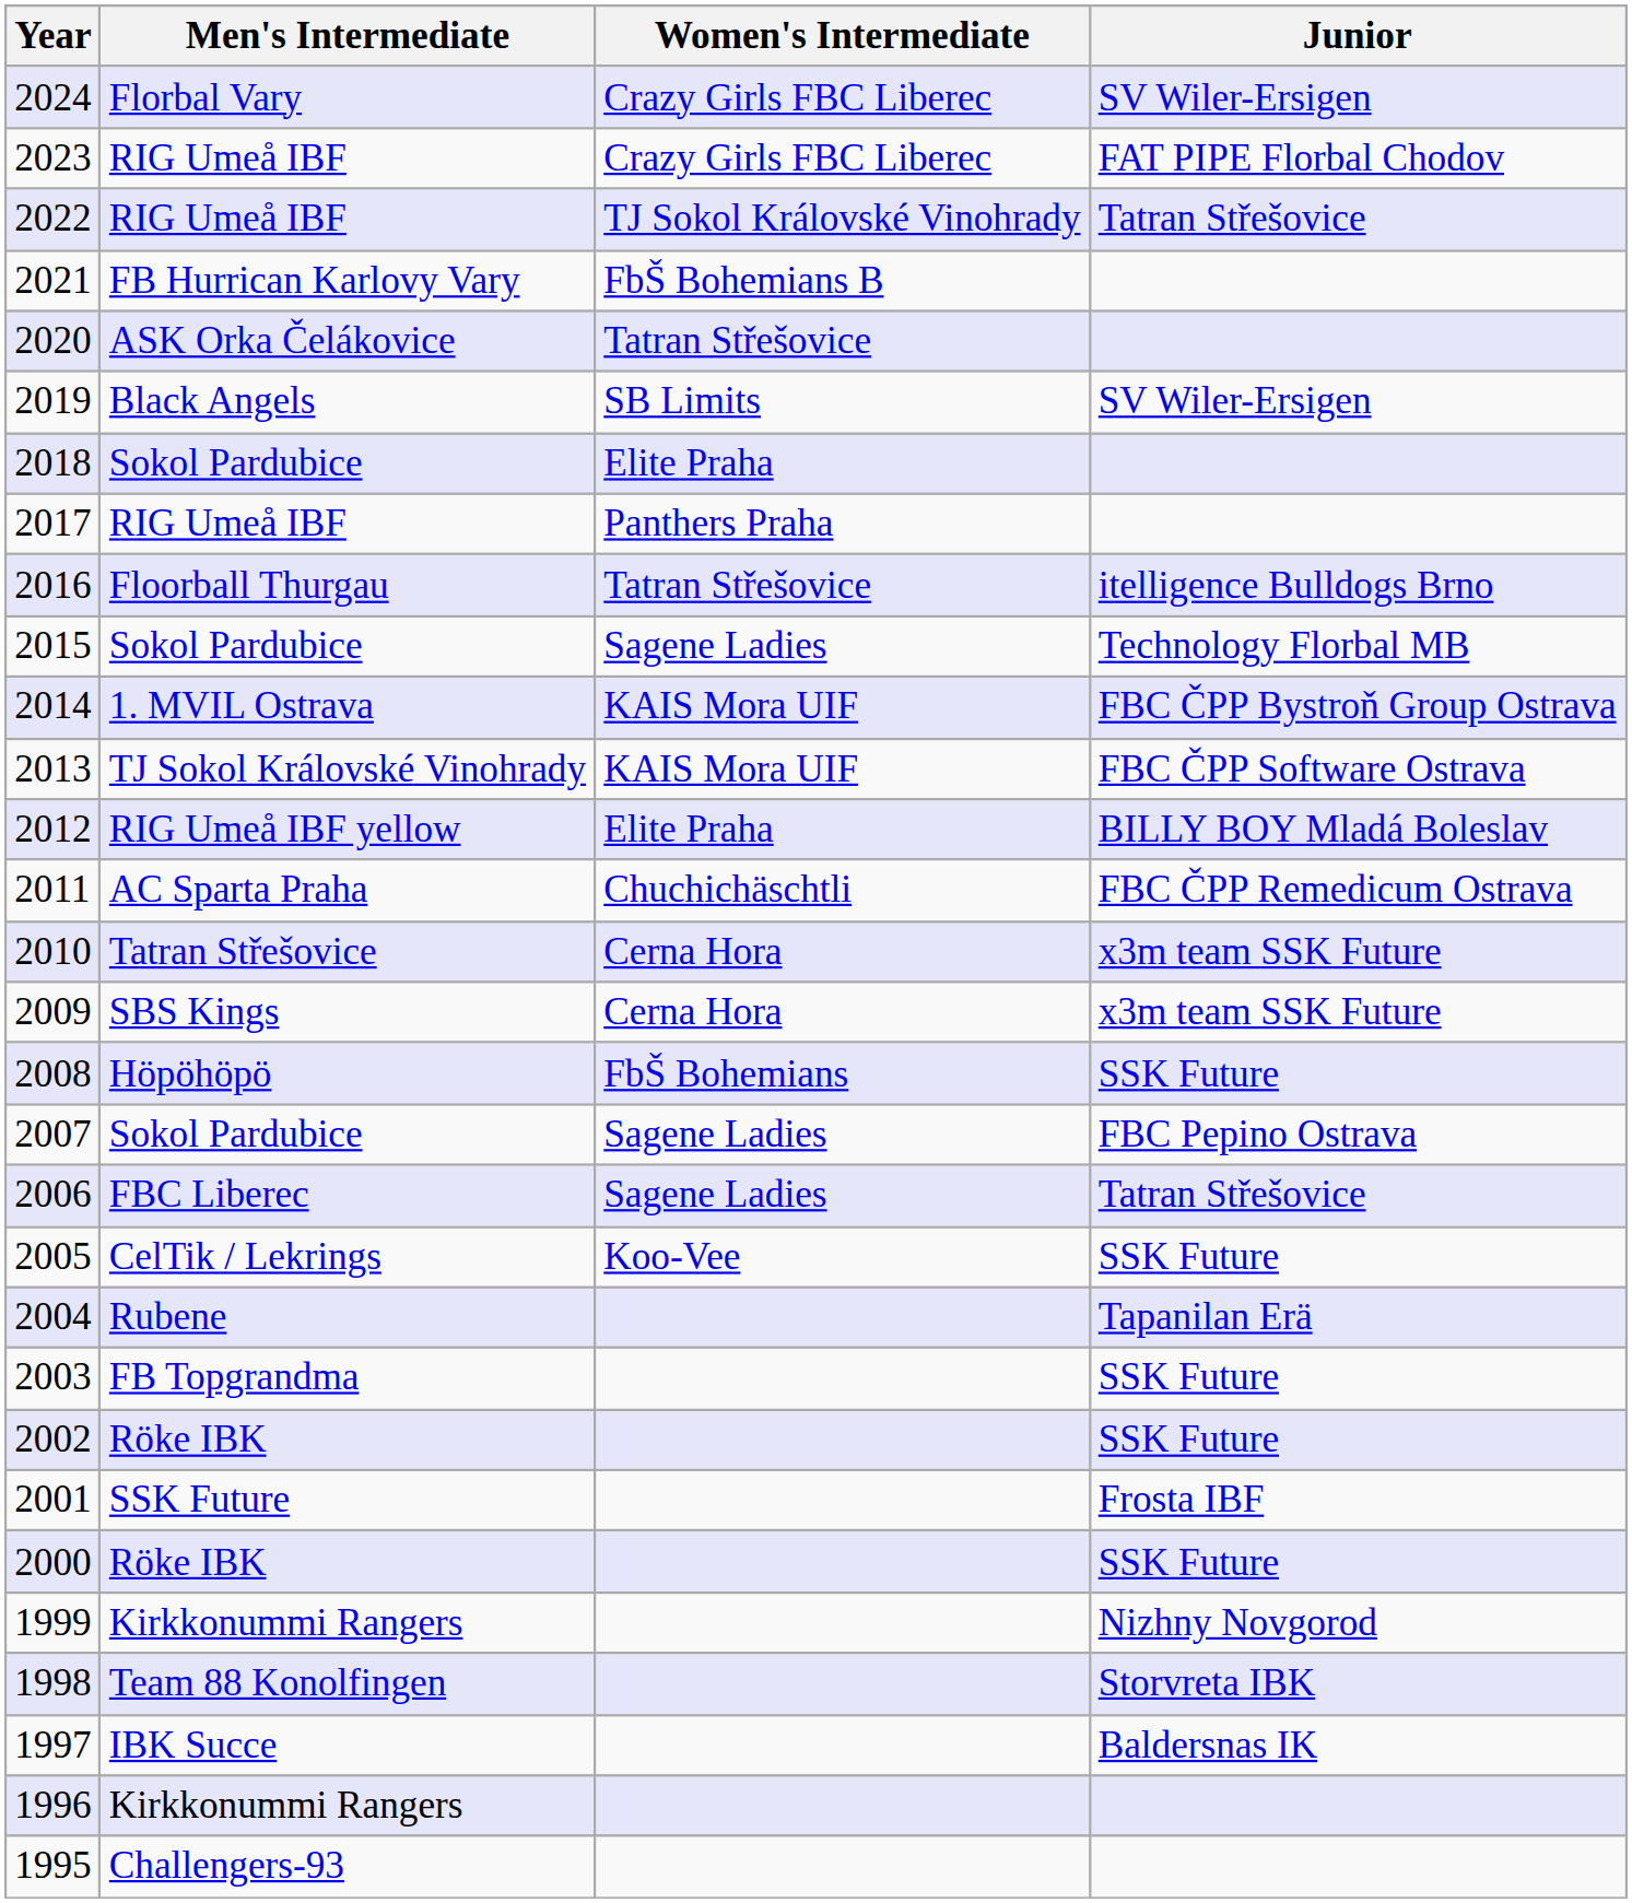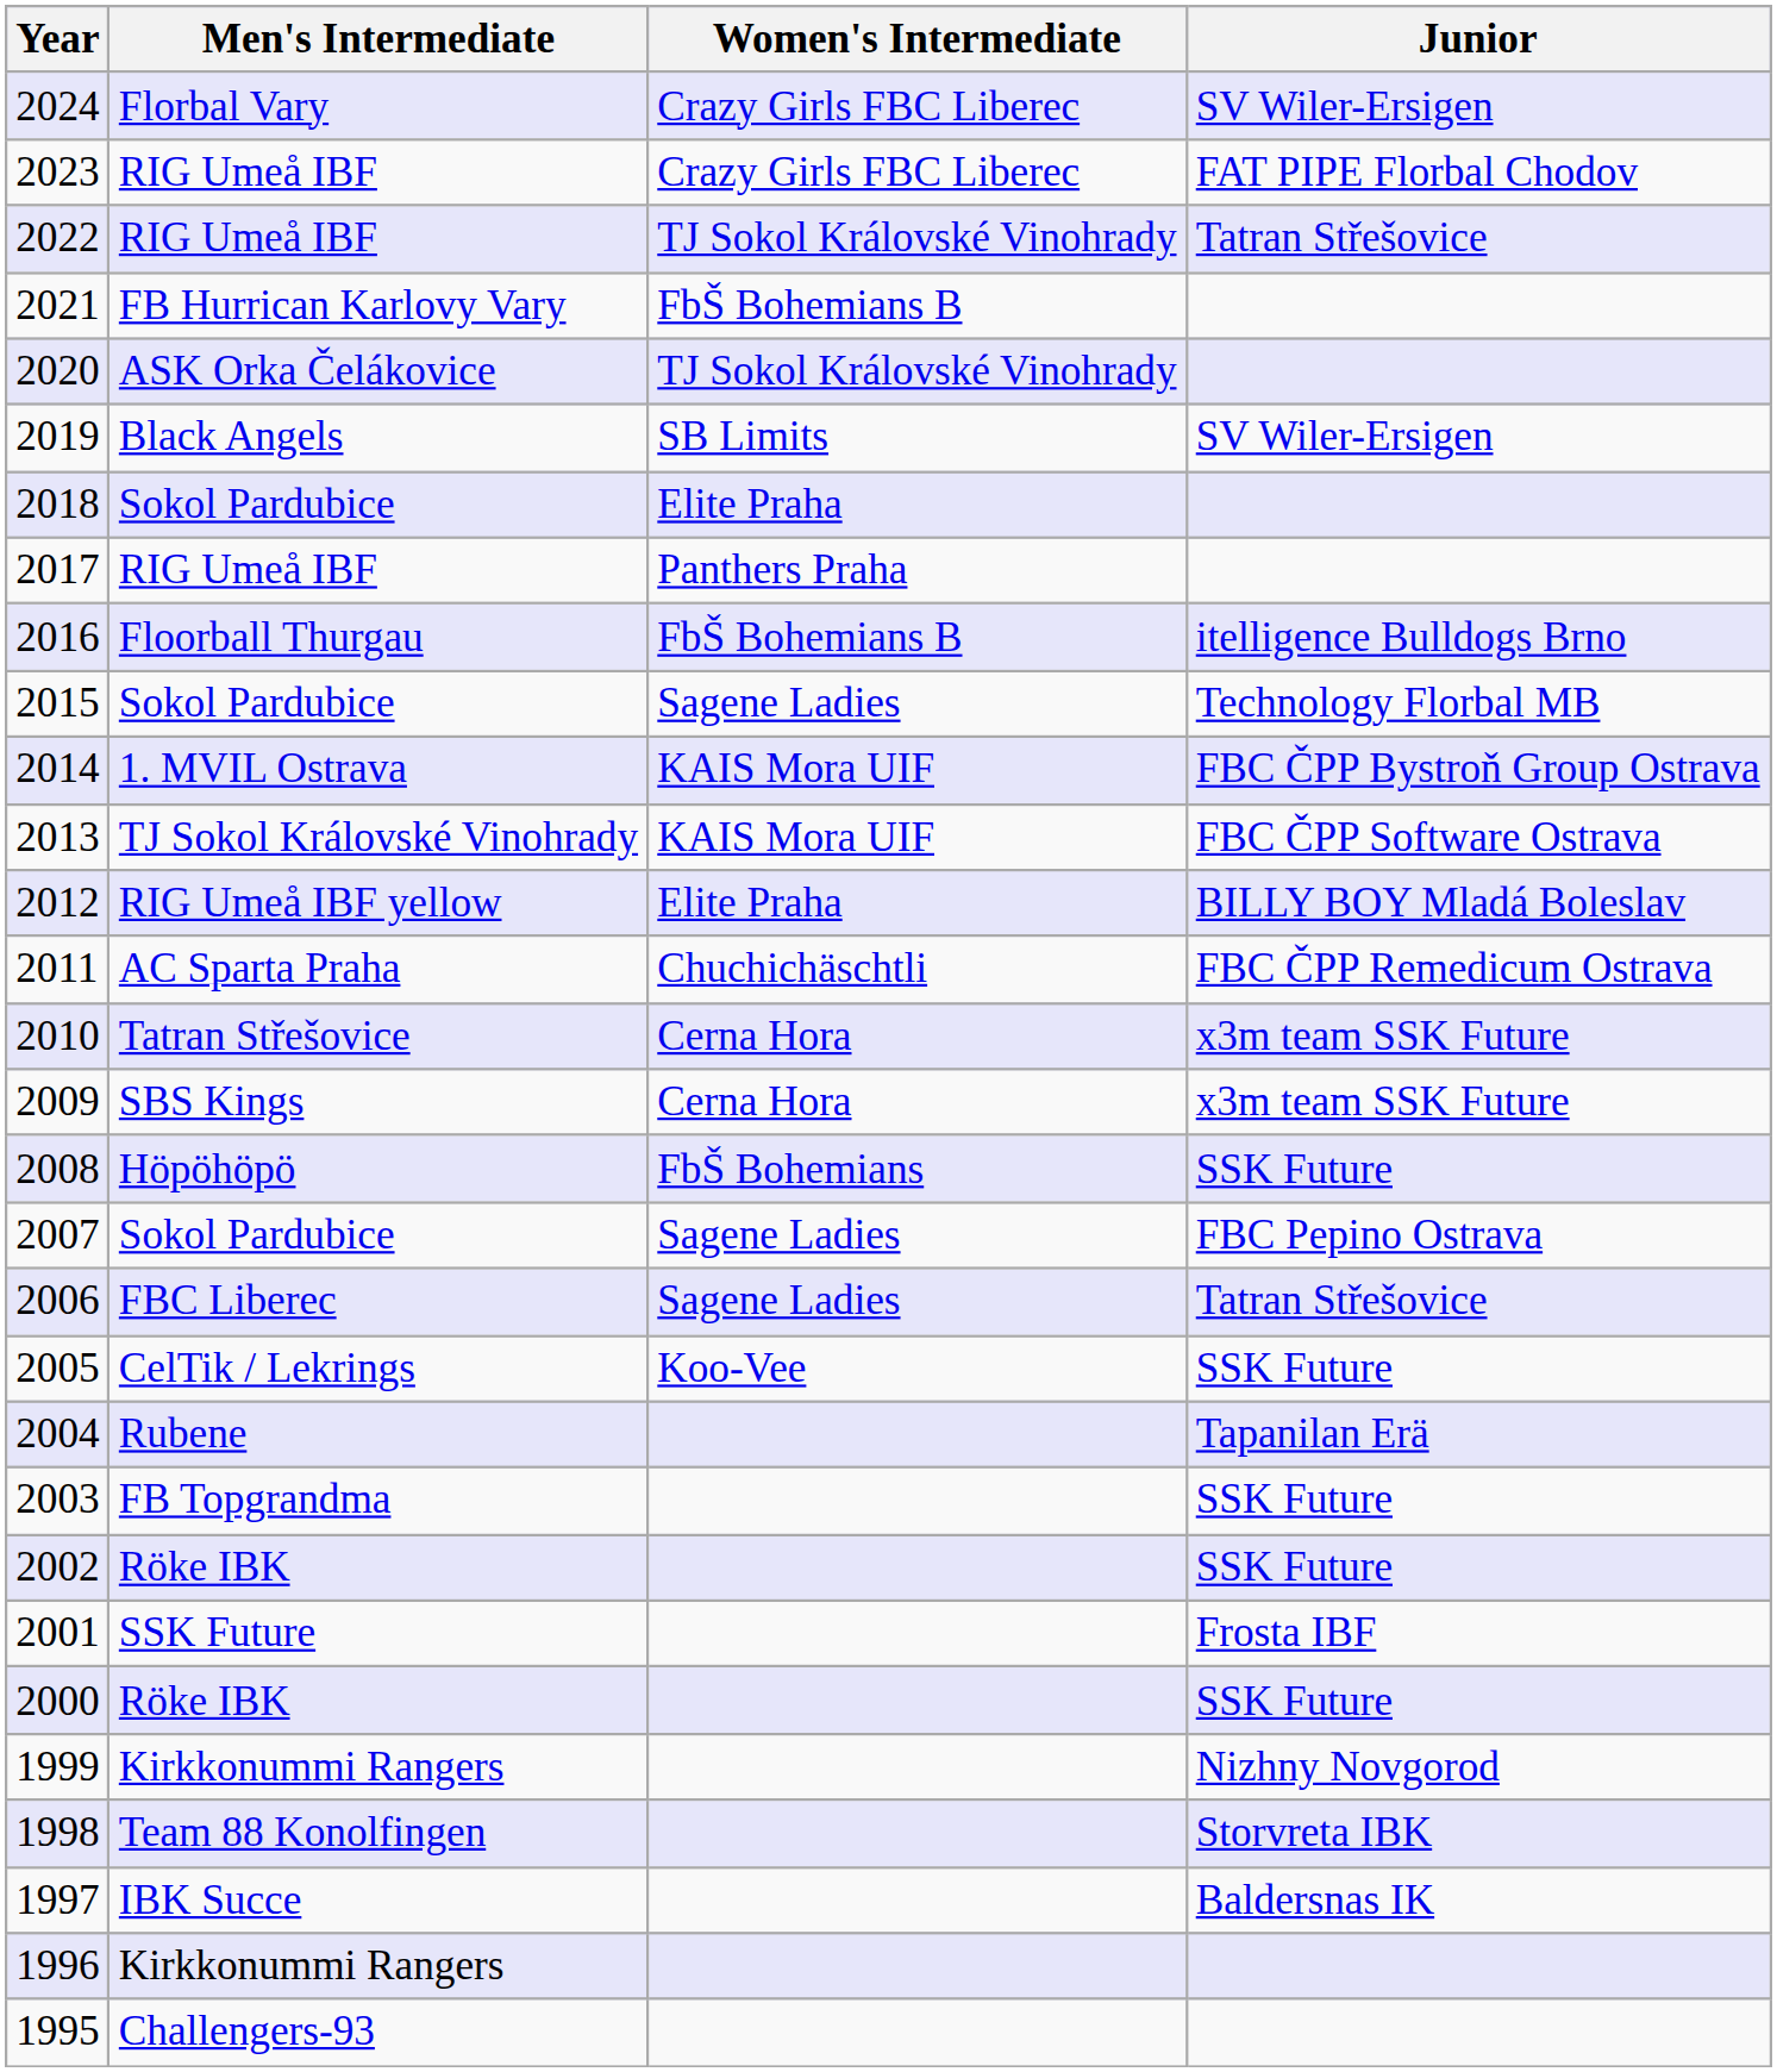2020 | Women's Intermediate: Tatran Střešovice -> TJ Sokol Královské Vinohrady
2016 | Women's Intermediate: Tatran Střešovice -> FbŠ Bohemians B
